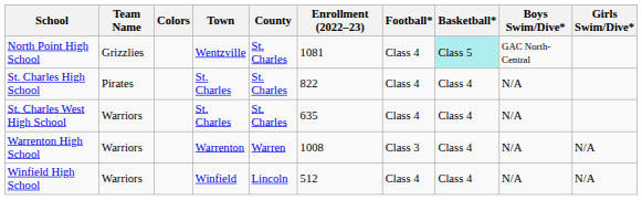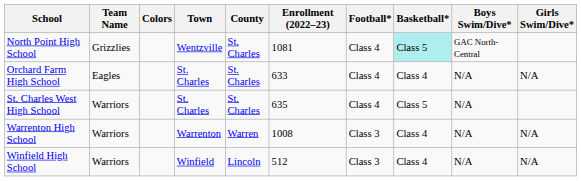+ row: Orchard Farm High School | Eagles | St. Charles | St. Charles | 633 | Class 4 | Class 4 | N/A | N/A
- row: St. Charles High School | Pirates | St. Charles | St. Charles | 822 | Class 4 | Class 4 | N/A
St. Charles West High School | Basketball*: Class 4 -> Class 5
Winfield High School | Football*: Class 4 -> Class 3
